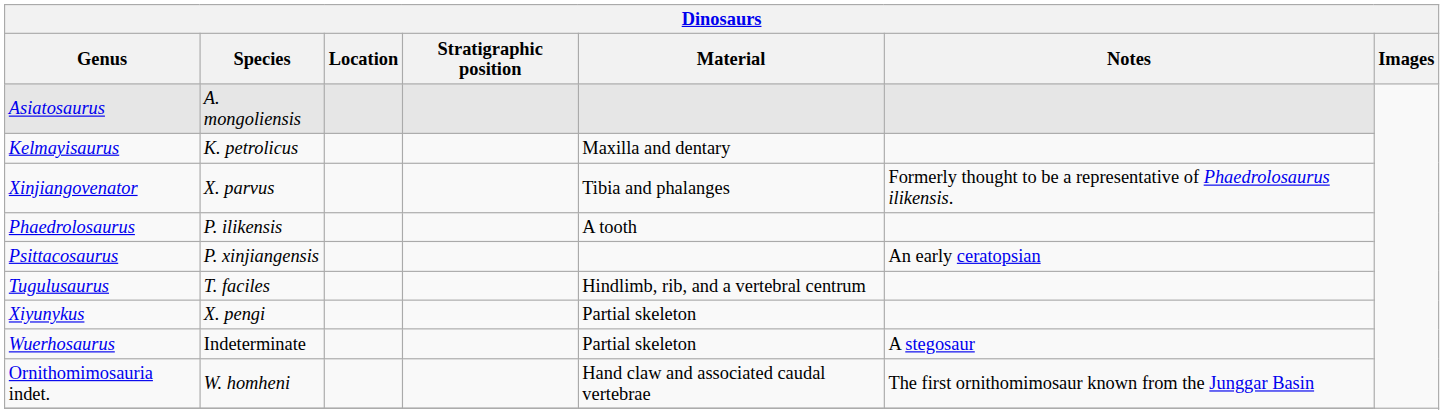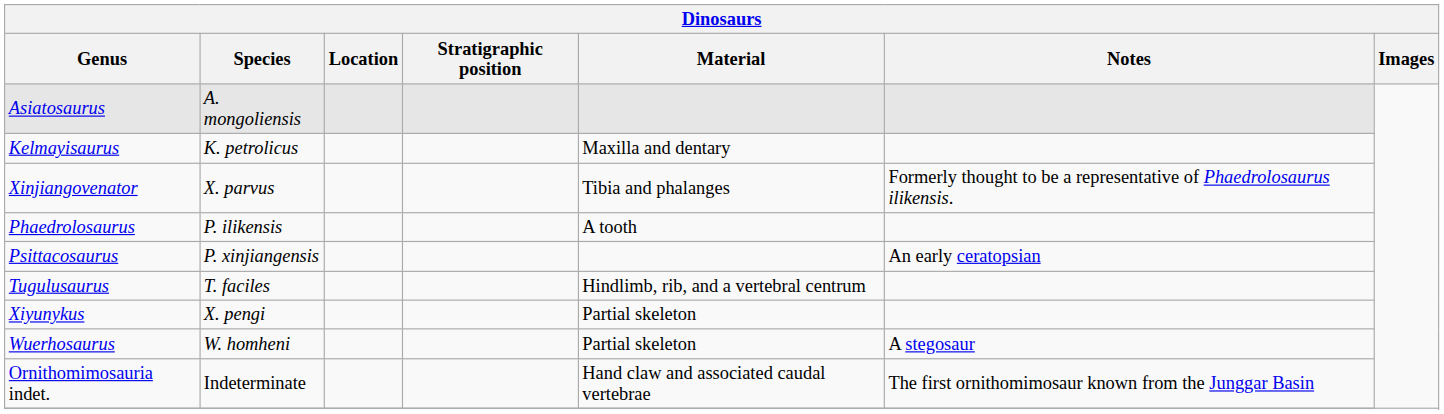Wuerhosaurus | Species: Indeterminate -> W. homheni
Ornithomimosauria indet. | Species: W. homheni -> Indeterminate
